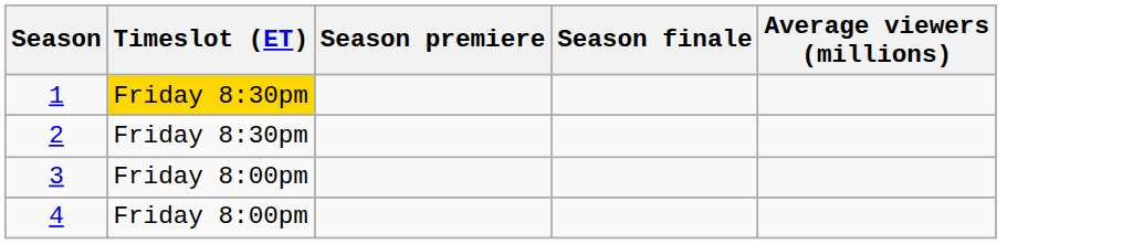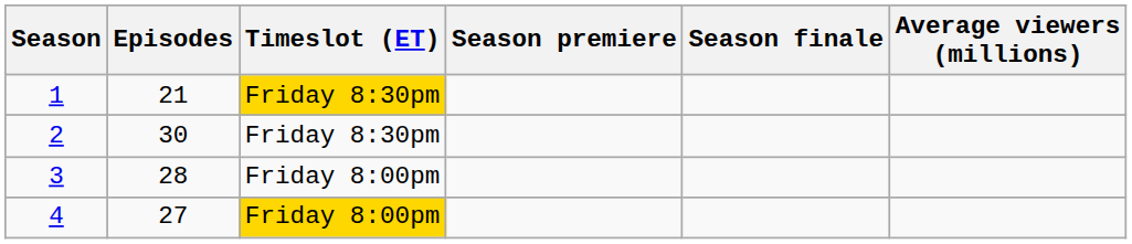+ column: Episodes | 21 | 30 | 28 | 27
4 | Timeslot (ET): no background -> gold background
